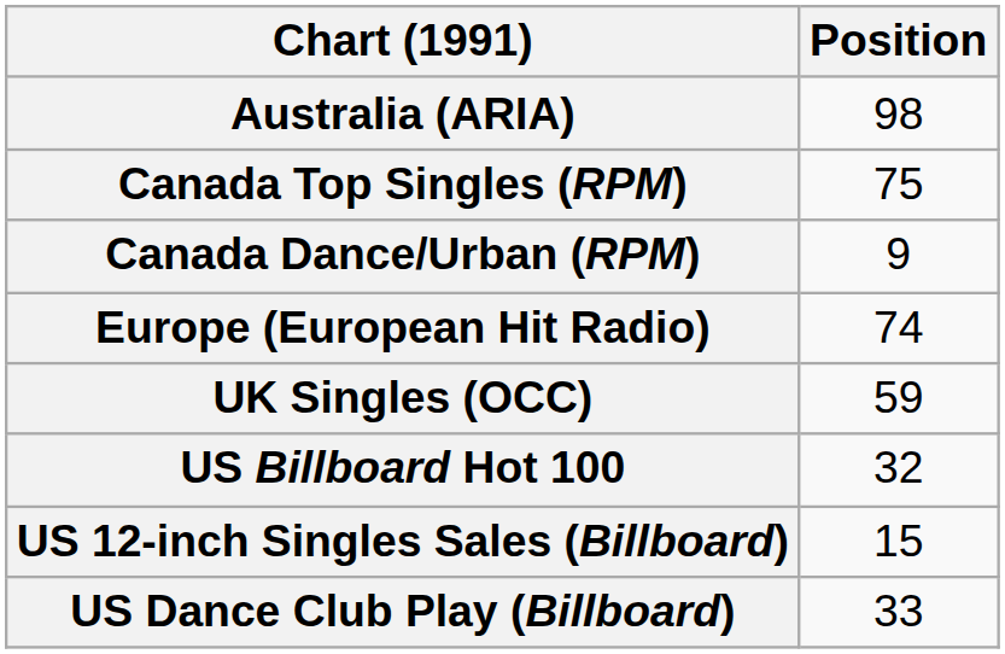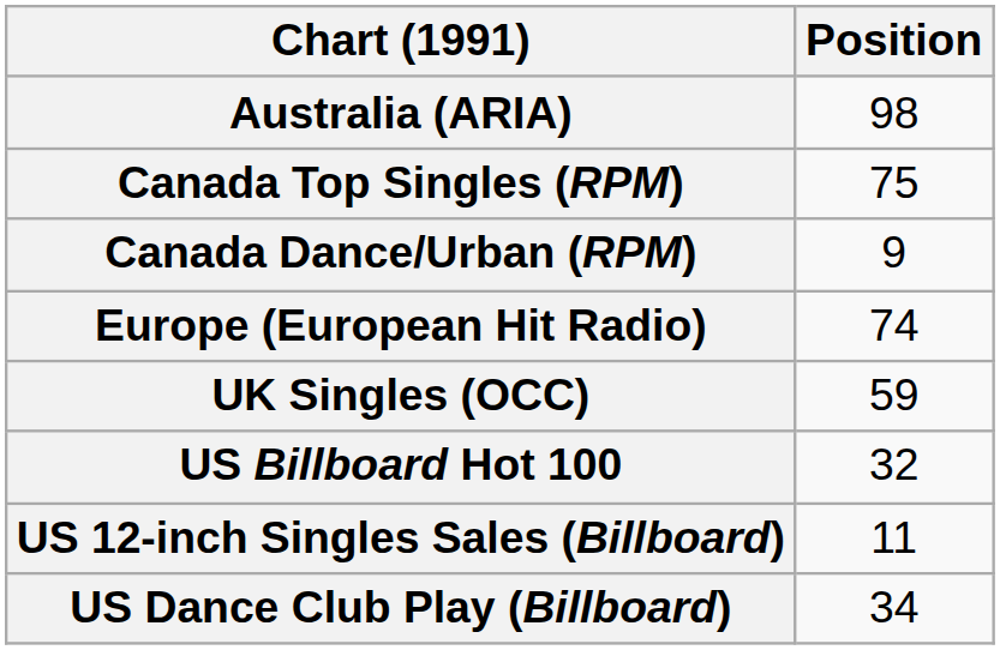US 12-inch Singles Sales (Billboard) | Position: 15 -> 11
US Dance Club Play (Billboard) | Position: 33 -> 34
